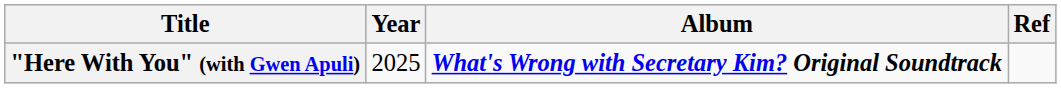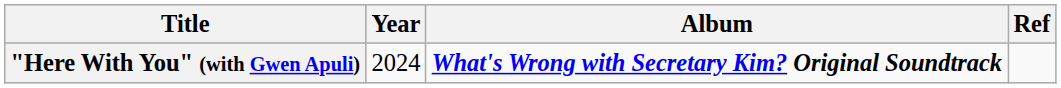"Here With You" (with Gwen Apuli) | Year: 2025 -> 2024
